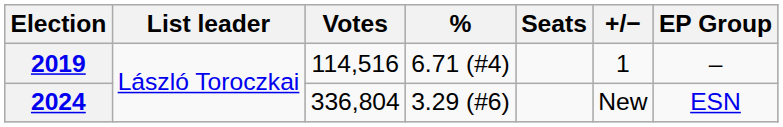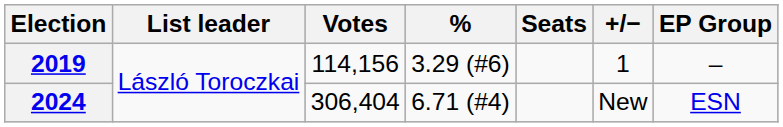2019 | Votes: 114,516 -> 114,156
2019 | %: 6.71 (#4) -> 3.29 (#6)
2024 | Votes: 336,804 -> 306,404
2024 | %: 3.29 (#6) -> 6.71 (#4)
